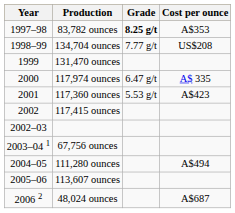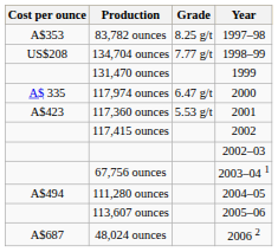columns swapped: Year <-> Cost per ounce
83,782 ounces | Grade: bold -> normal
